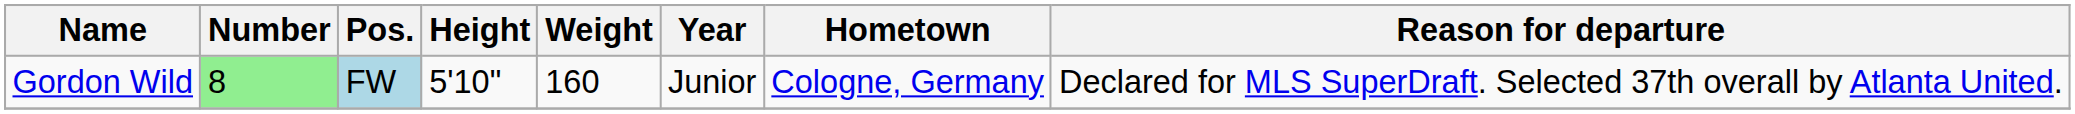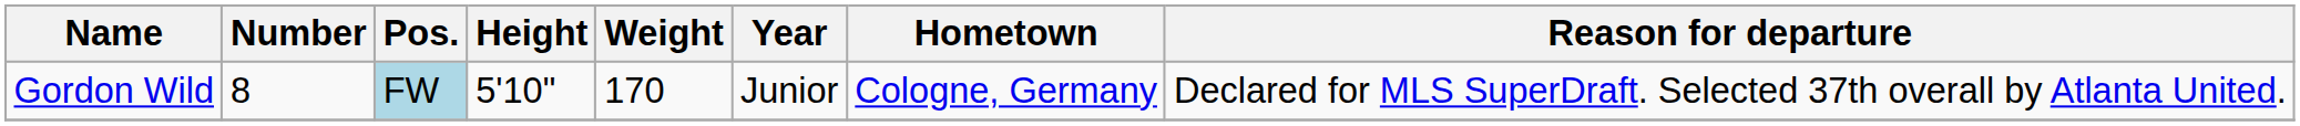Gordon Wild | Number: lightgreen background -> no background
Gordon Wild | Weight: 160 -> 170
